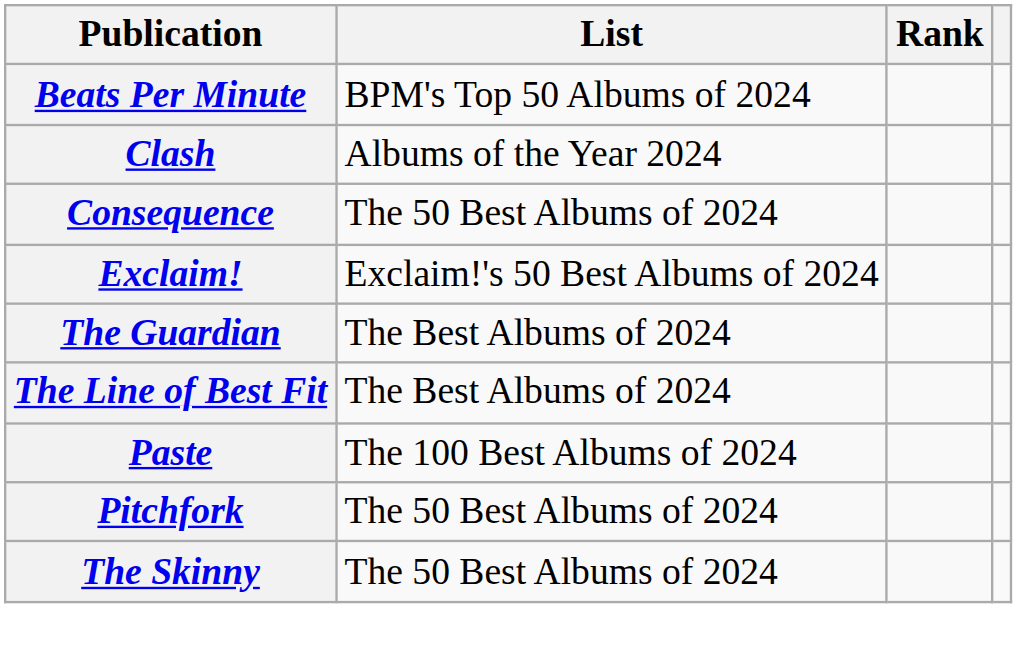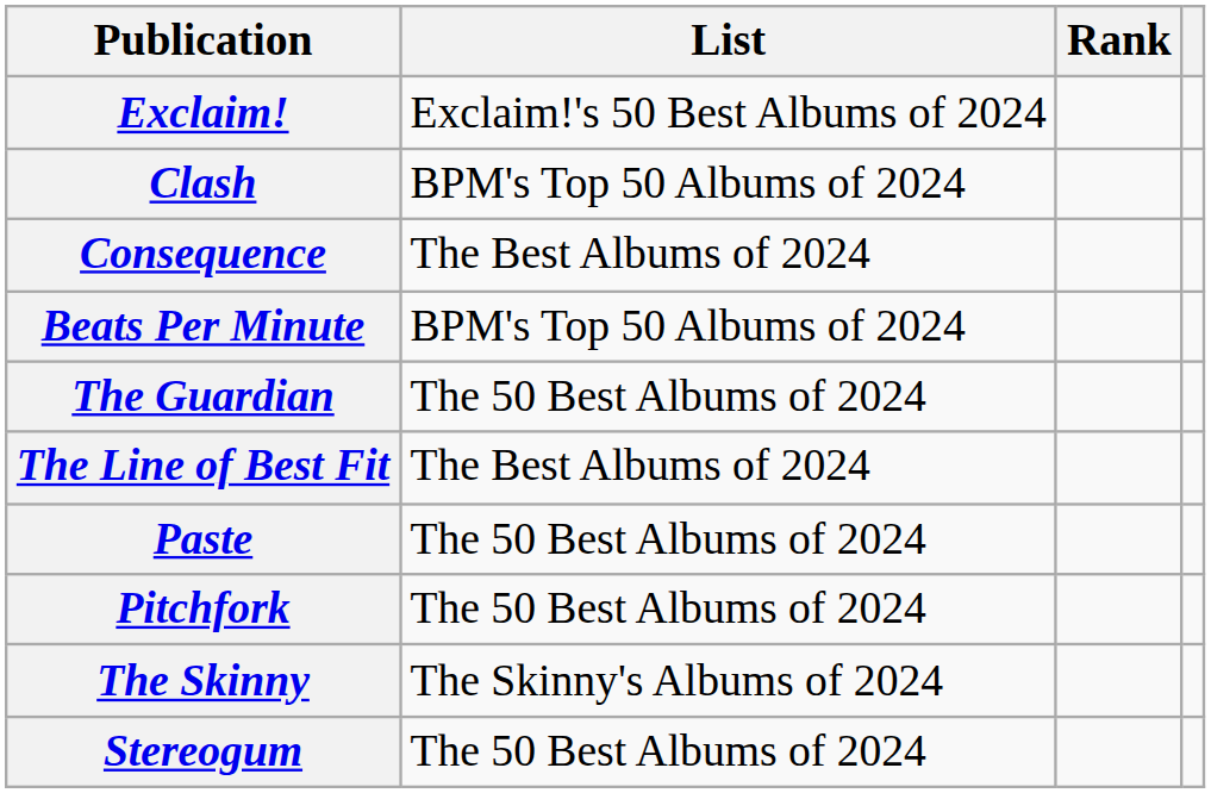rows swapped: Beats Per Minute <-> Exclaim!
Clash | List: Albums of the Year 2024 -> BPM's Top 50 Albums of 2024
Consequence | List: The 50 Best Albums of 2024 -> The Best Albums of 2024
The Guardian | List: The Best Albums of 2024 -> The 50 Best Albums of 2024
Paste | List: The 100 Best Albums of 2024 -> The 50 Best Albums of 2024
The Skinny | List: The 50 Best Albums of 2024 -> The Skinny's Albums of 2024
+ row: Stereogum | The 50 Best Albums of 2024
